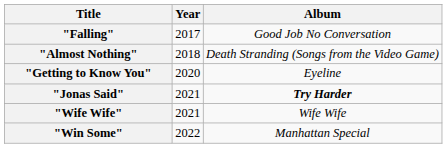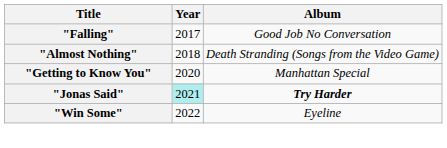"Getting to Know You" | Album: Eyeline -> Manhattan Special
"Jonas Said" | Year: no background -> paleturquoise background
- row: "Wife Wife" | 2021 | Wife Wife
"Win Some" | Album: Manhattan Special -> Eyeline
